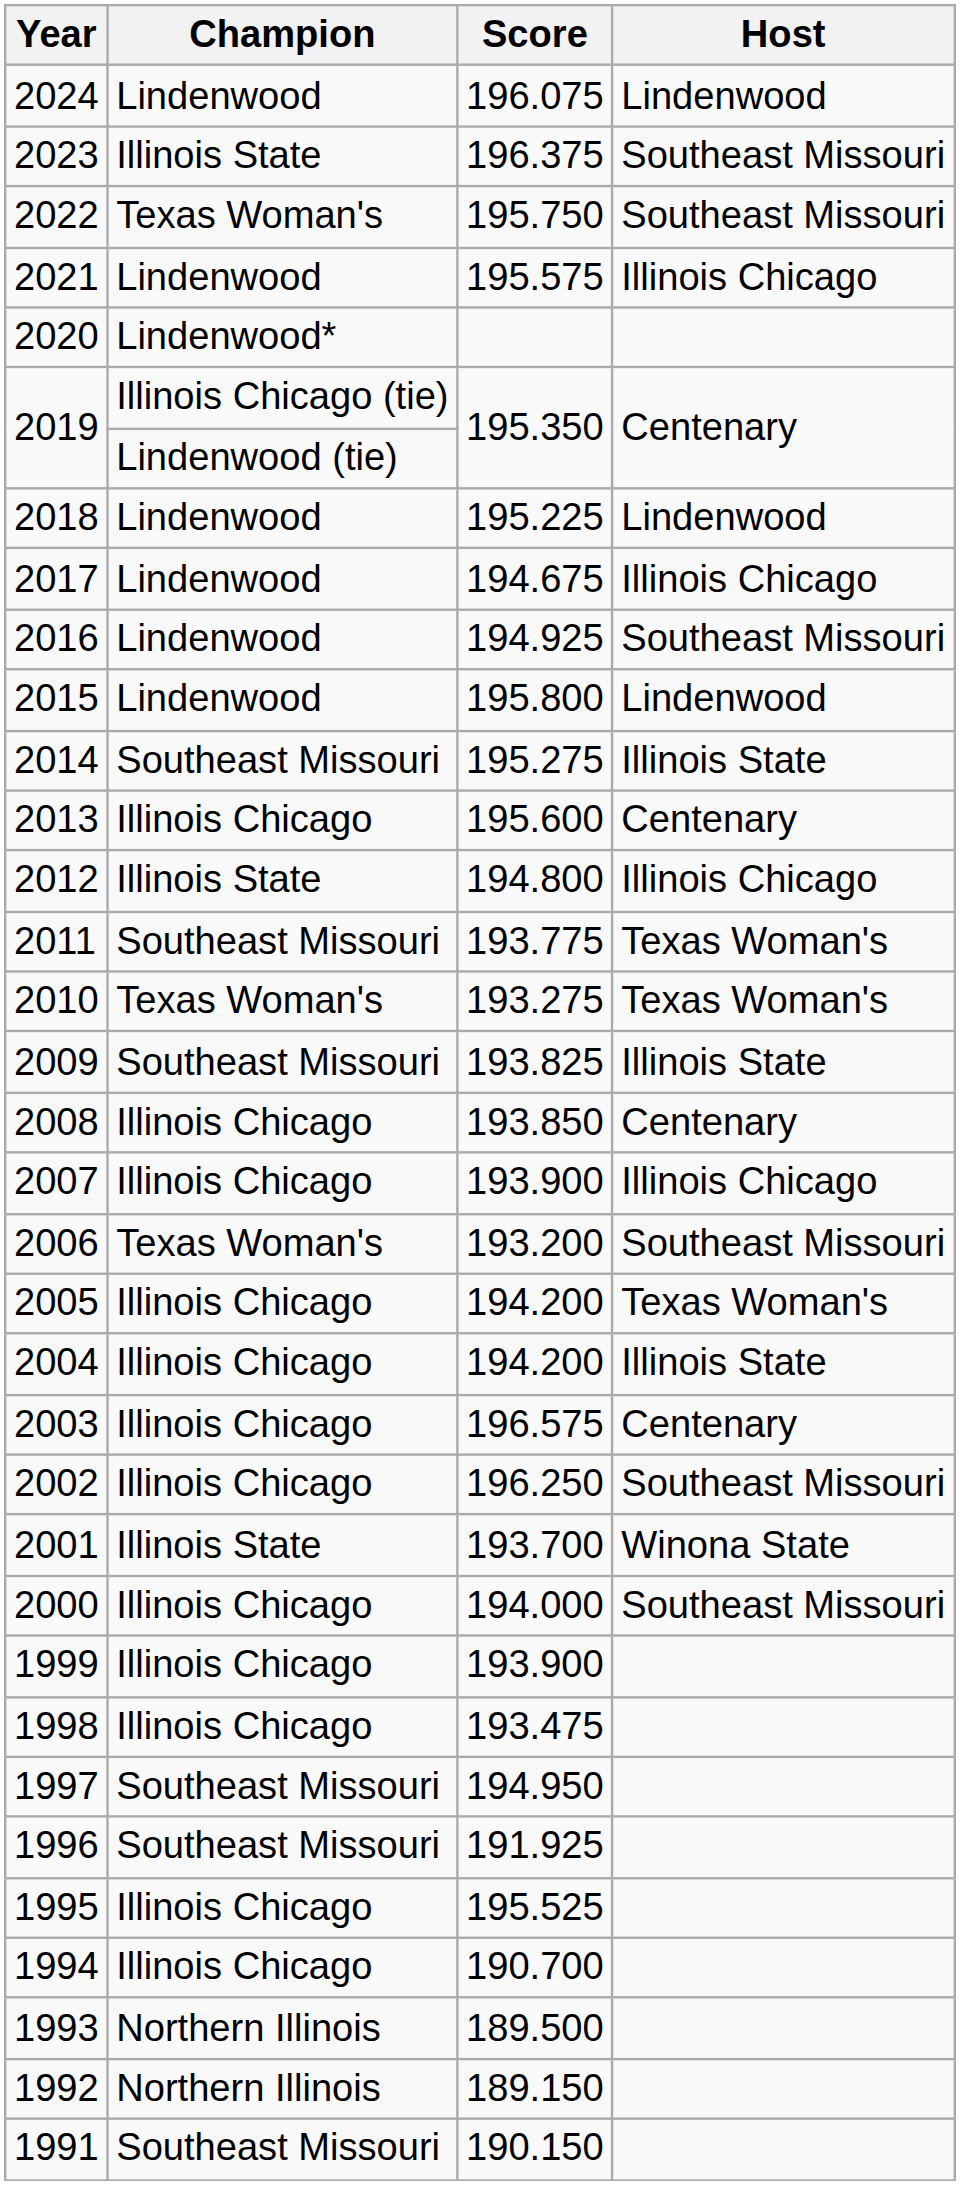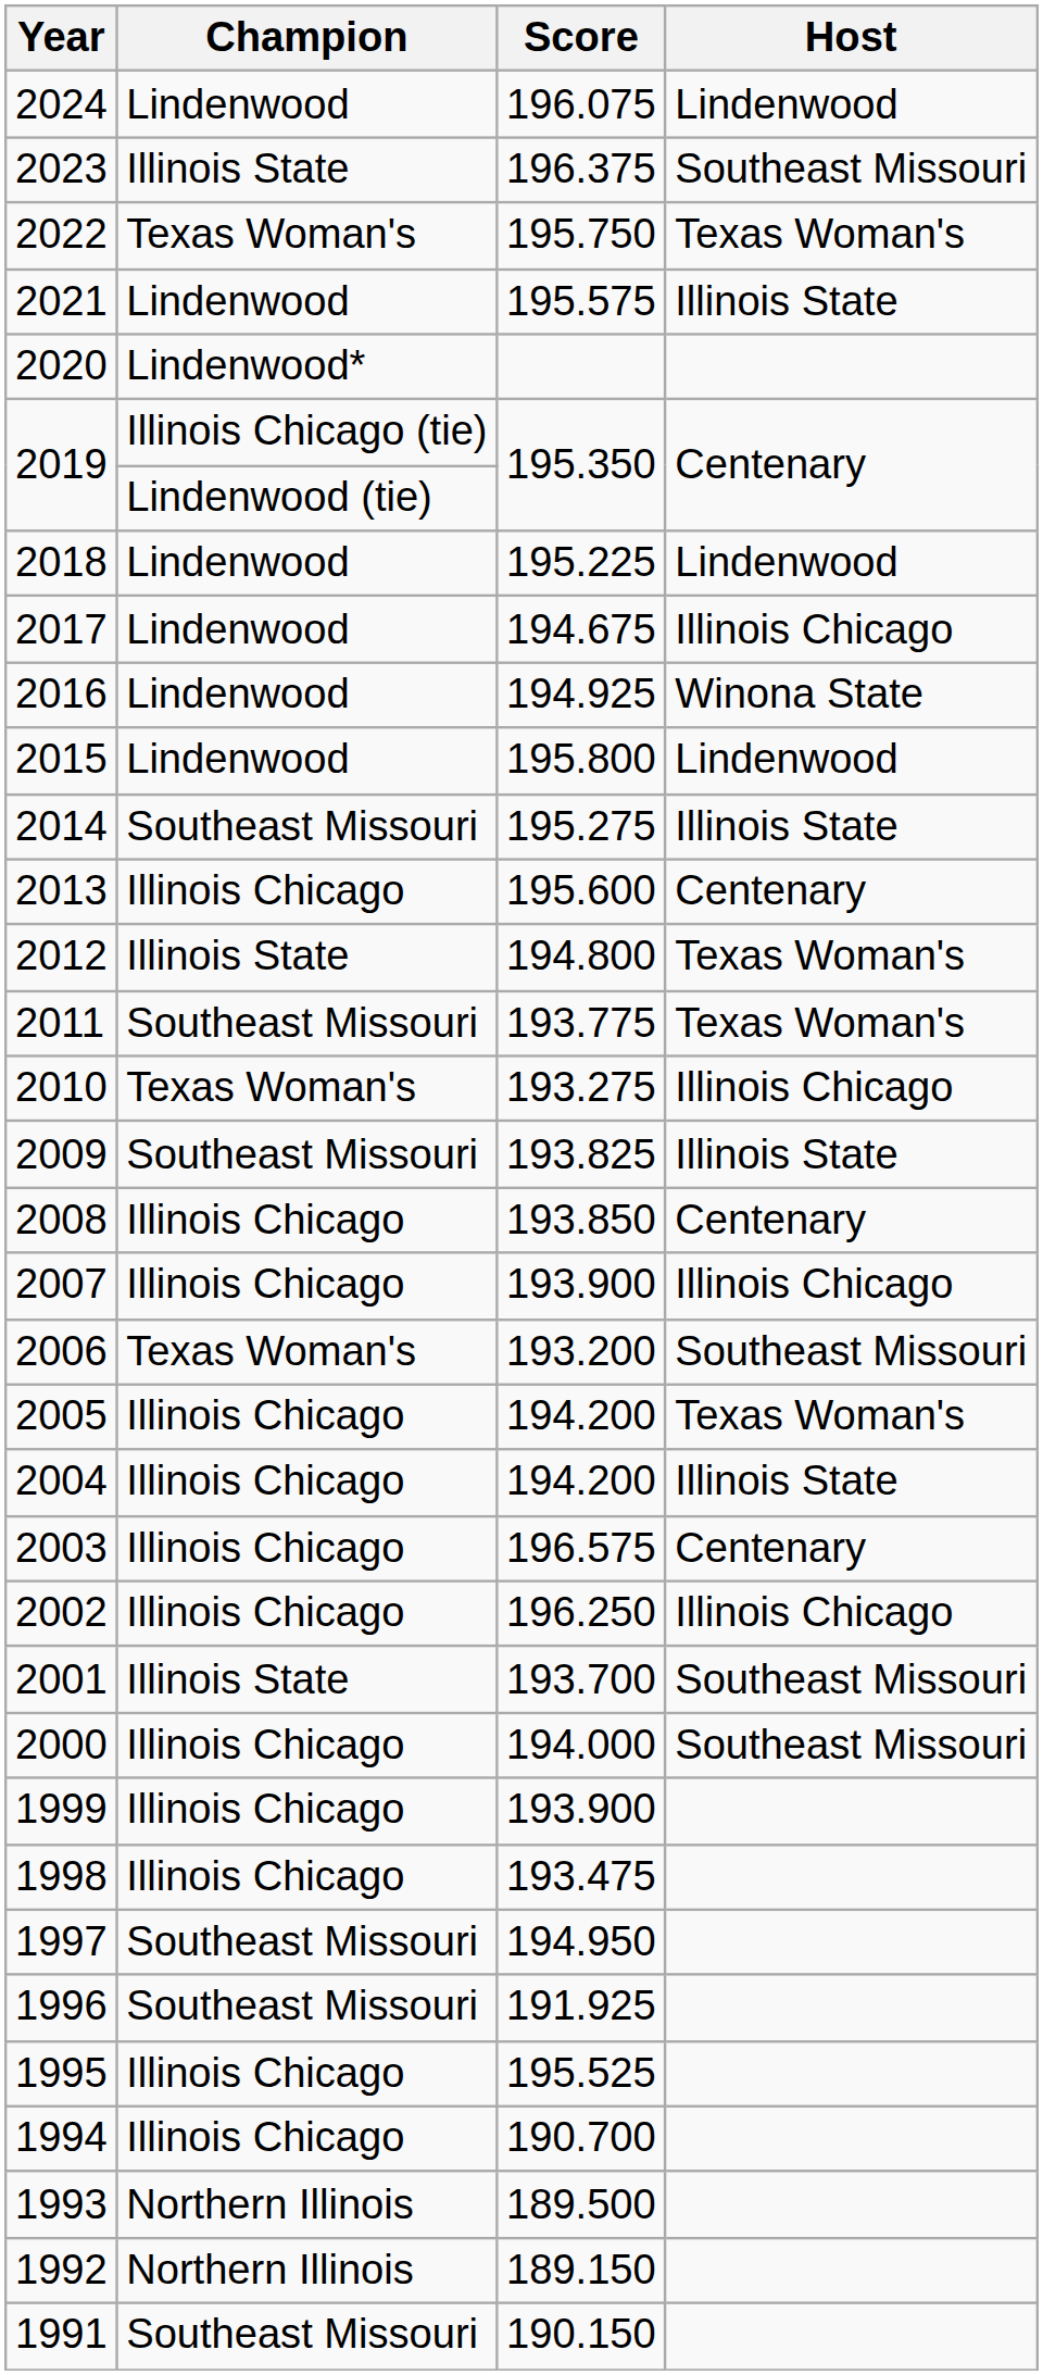2022 | Host: Southeast Missouri -> Texas Woman's
2021 | Host: Illinois Chicago -> Illinois State
2016 | Host: Southeast Missouri -> Winona State
2012 | Host: Illinois Chicago -> Texas Woman's
2010 | Host: Texas Woman's -> Illinois Chicago
2002 | Host: Southeast Missouri -> Illinois Chicago
2001 | Host: Winona State -> Southeast Missouri
